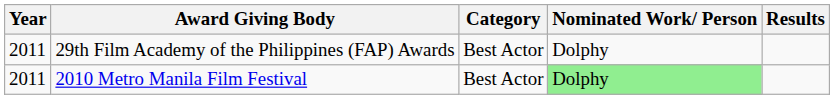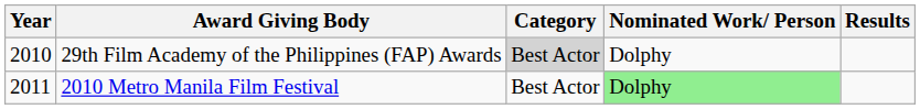29th Film Academy of the Philippines (FAP) Awards | Year: 2011 -> 2010
29th Film Academy of the Philippines (FAP) Awards | Category: no background -> lightgrey background
